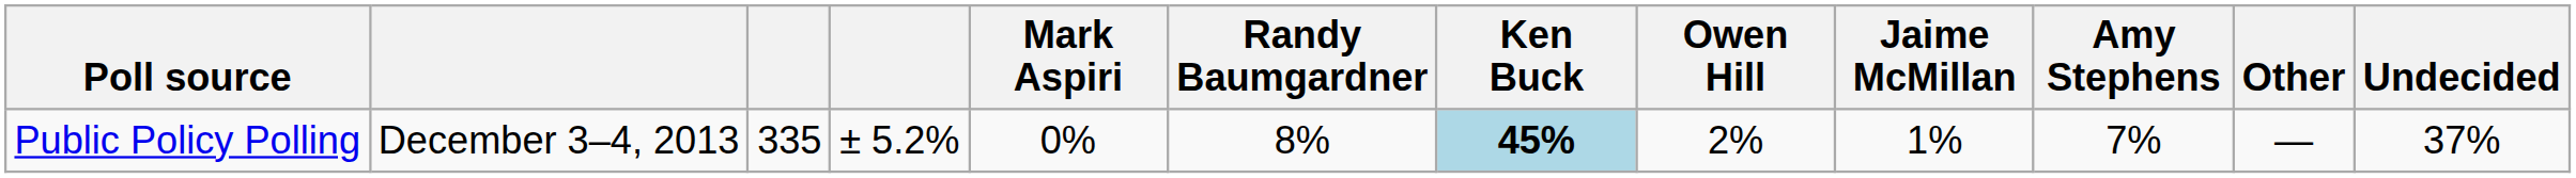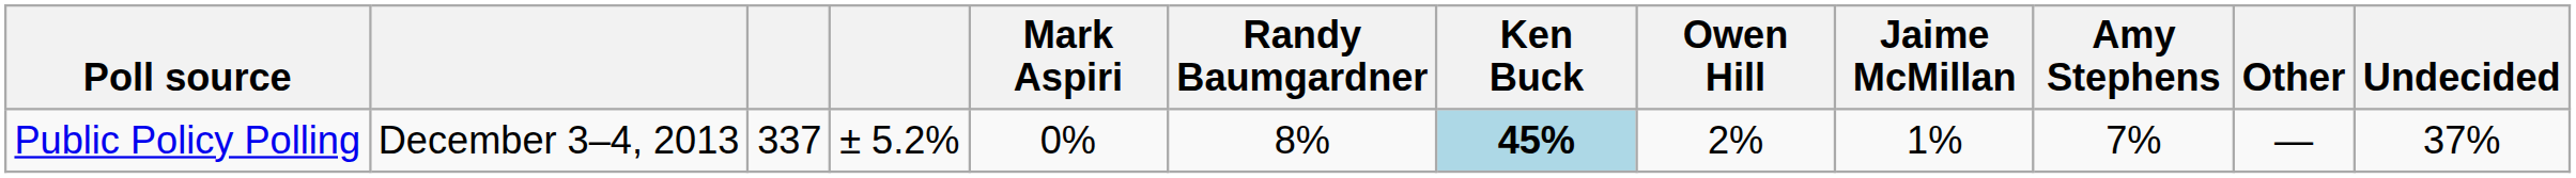Public Policy Polling | column 3: 335 -> 337
